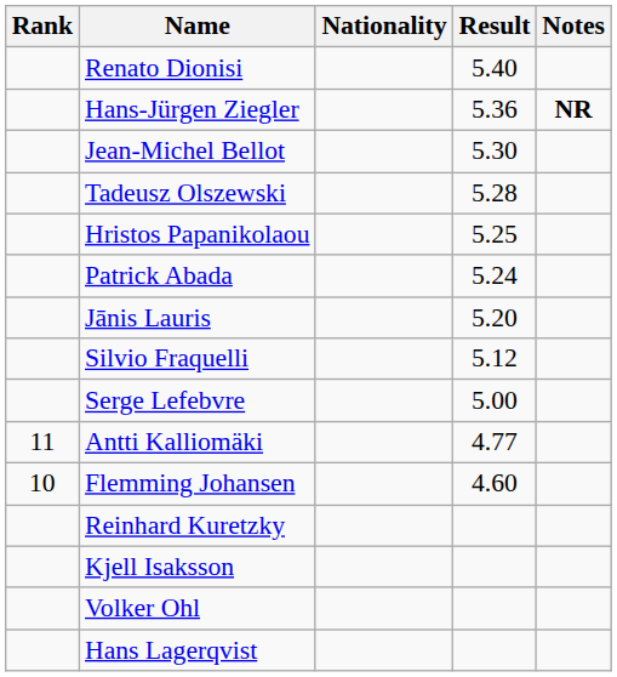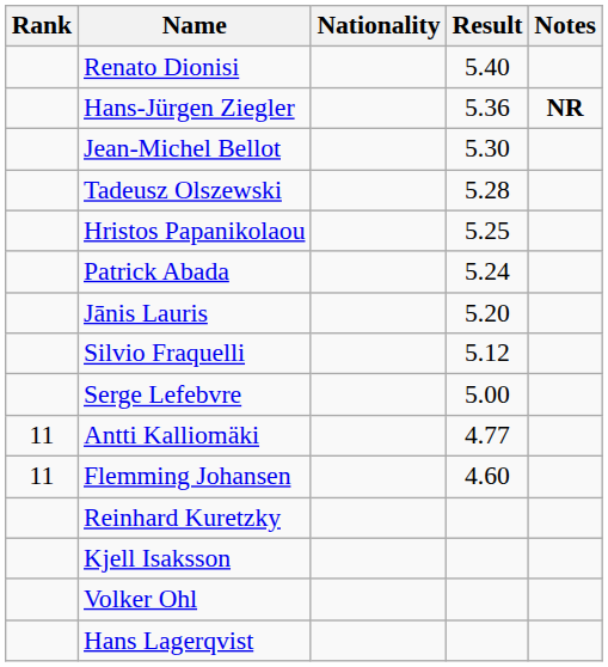Flemming Johansen | Rank: 10 -> 11
